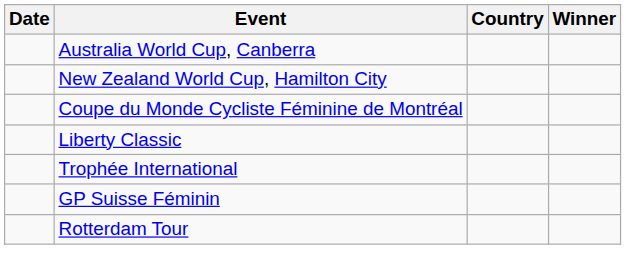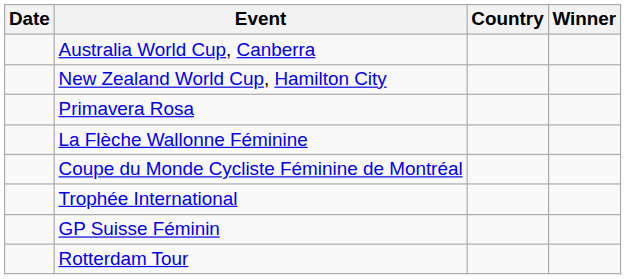+ row: Primavera Rosa
+ row: La Flèche Wallonne Féminine
- row: Liberty Classic
